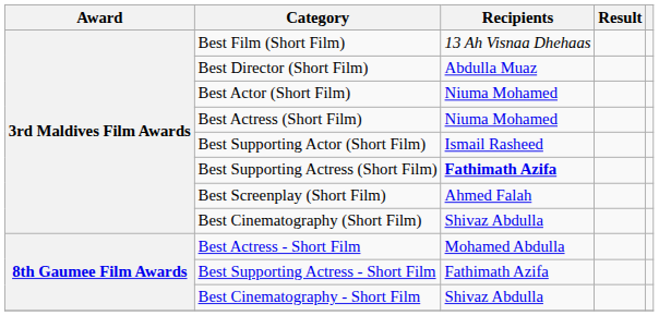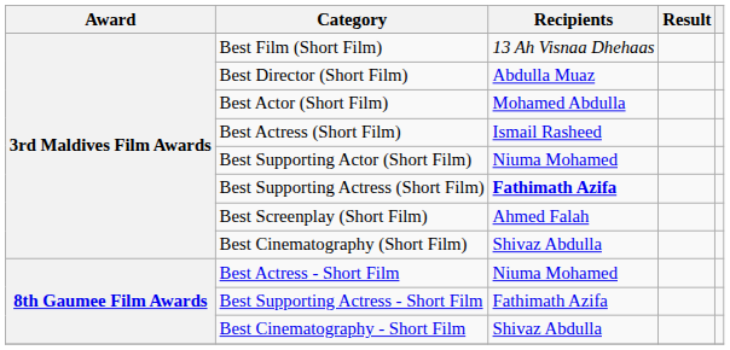Best Actor (Short Film) | Recipients: Niuma Mohamed -> Mohamed Abdulla
Best Actress (Short Film) | Recipients: Niuma Mohamed -> Ismail Rasheed
Best Supporting Actor (Short Film) | Recipients: Ismail Rasheed -> Niuma Mohamed
Best Actress - Short Film | Recipients: Mohamed Abdulla -> Niuma Mohamed
